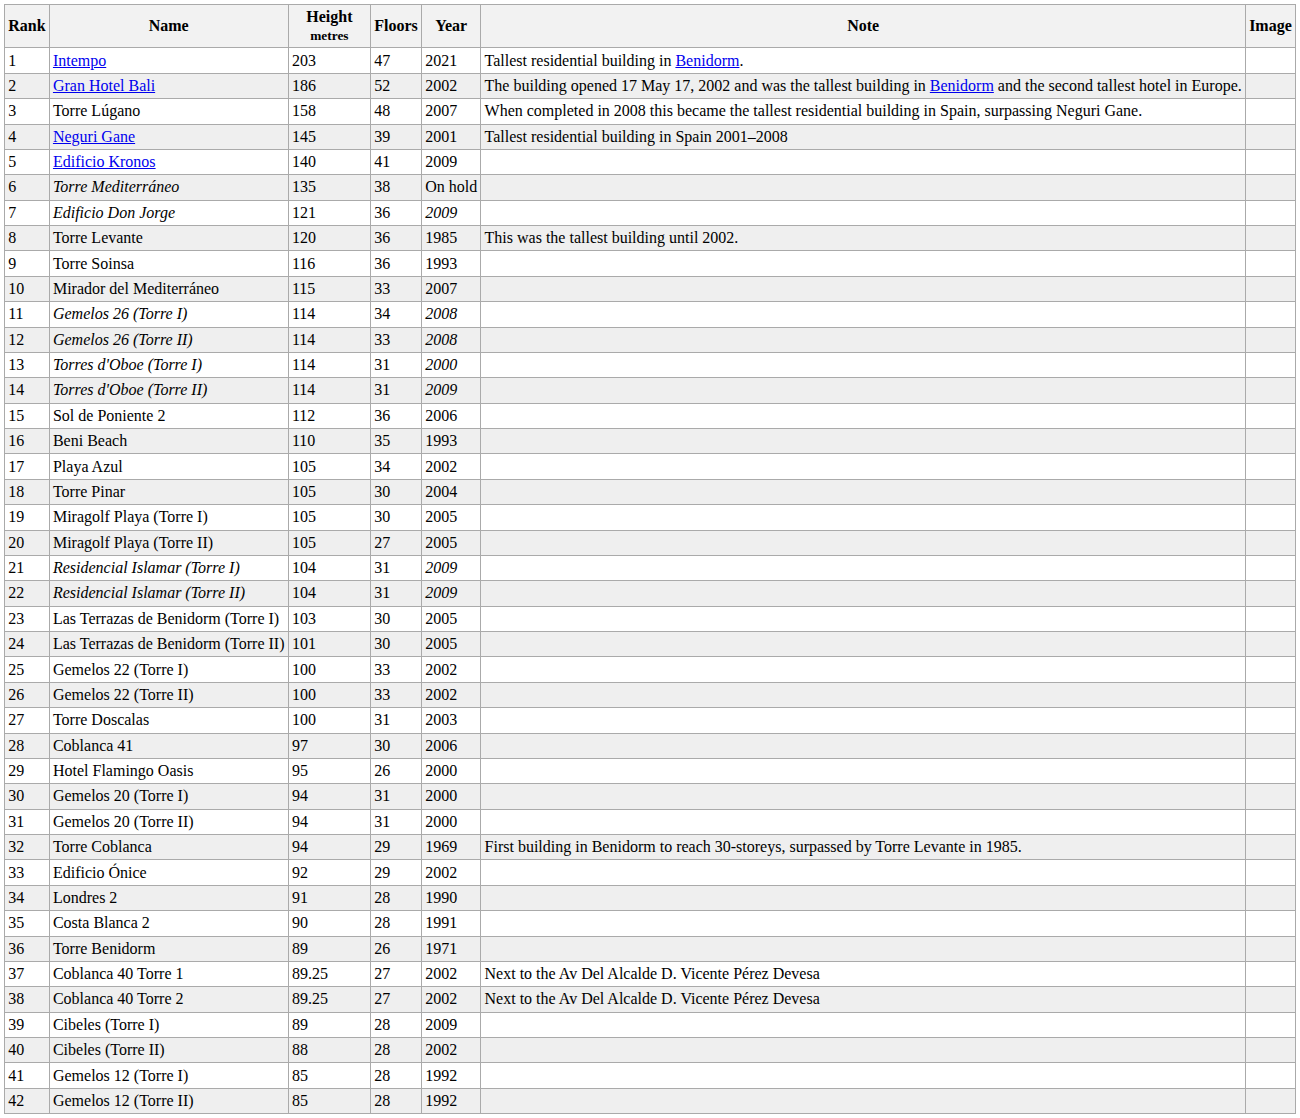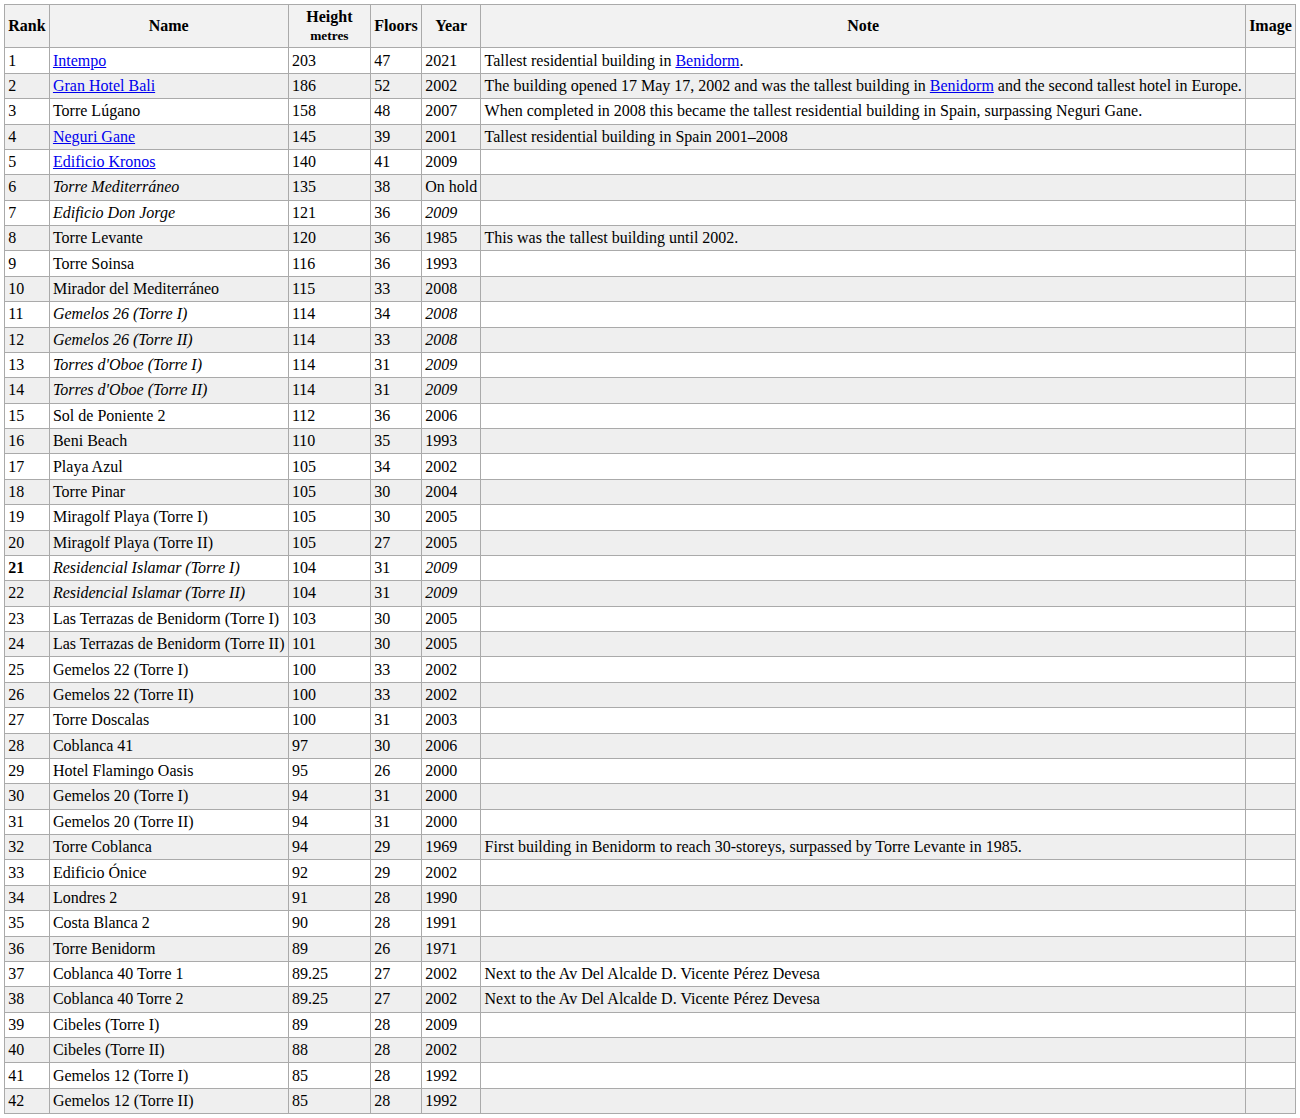Mirador del Mediterráneo | Year: 2007 -> 2008
Torres d'Oboe (Torre I) | Year: 2000 -> 2009
Residencial Islamar (Torre I) | Rank: normal -> bold
